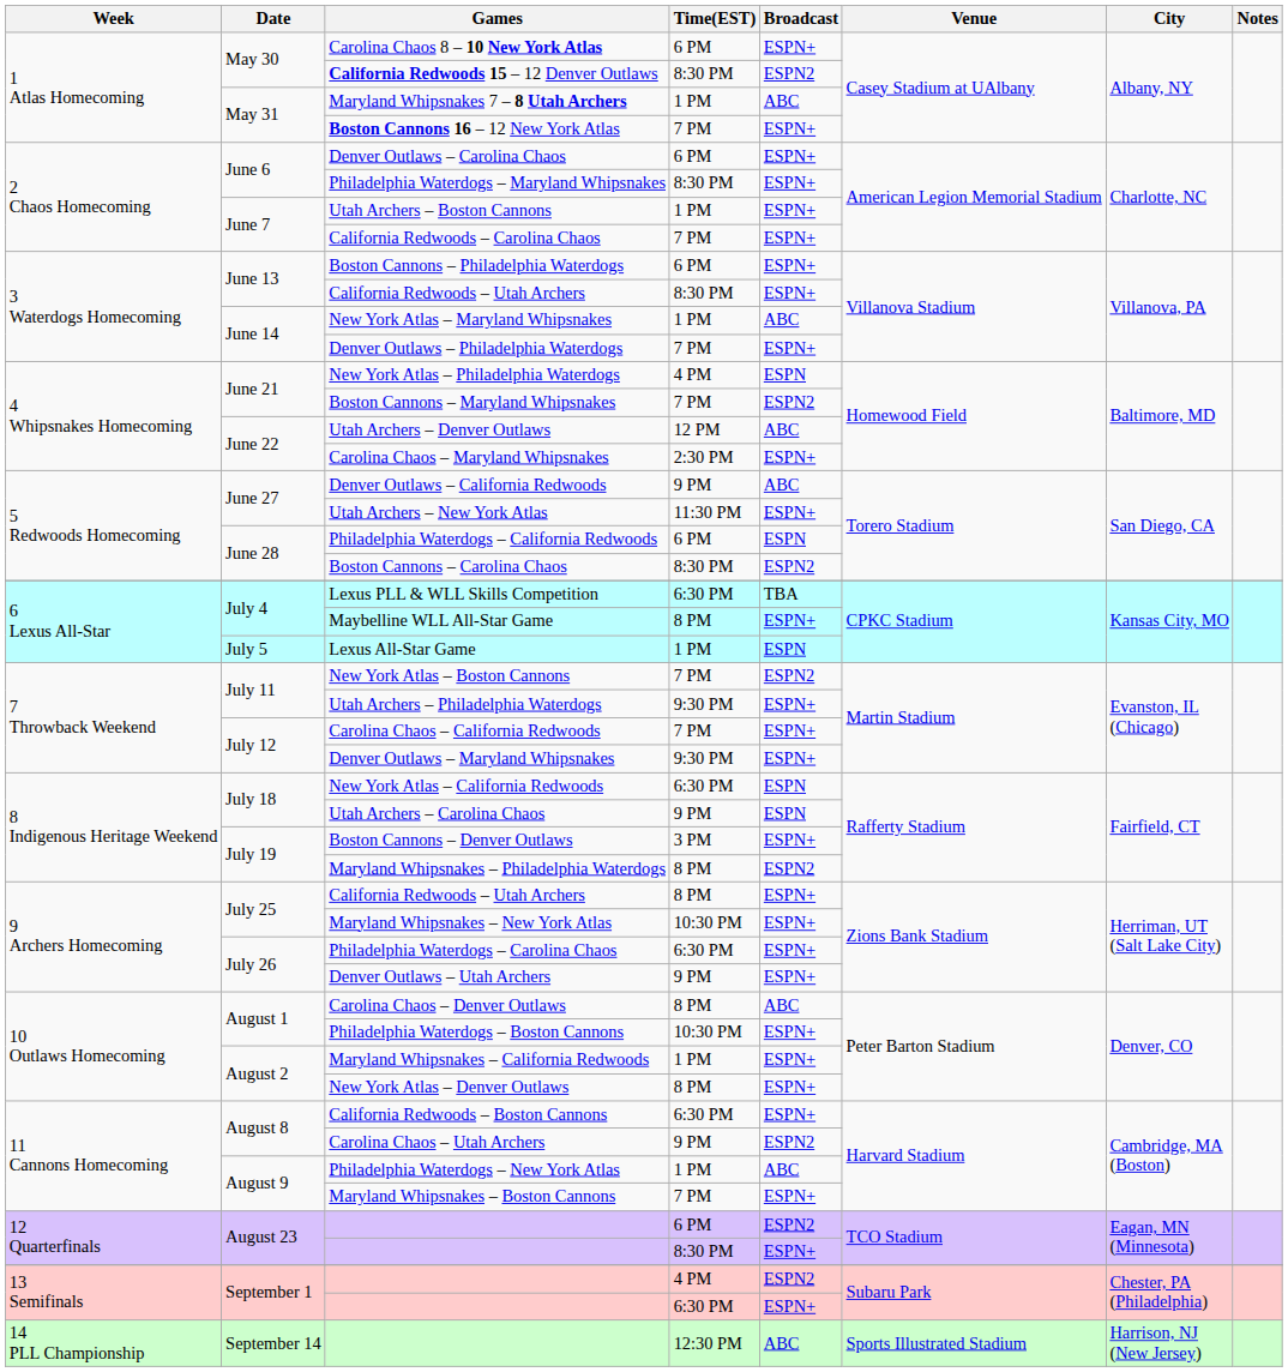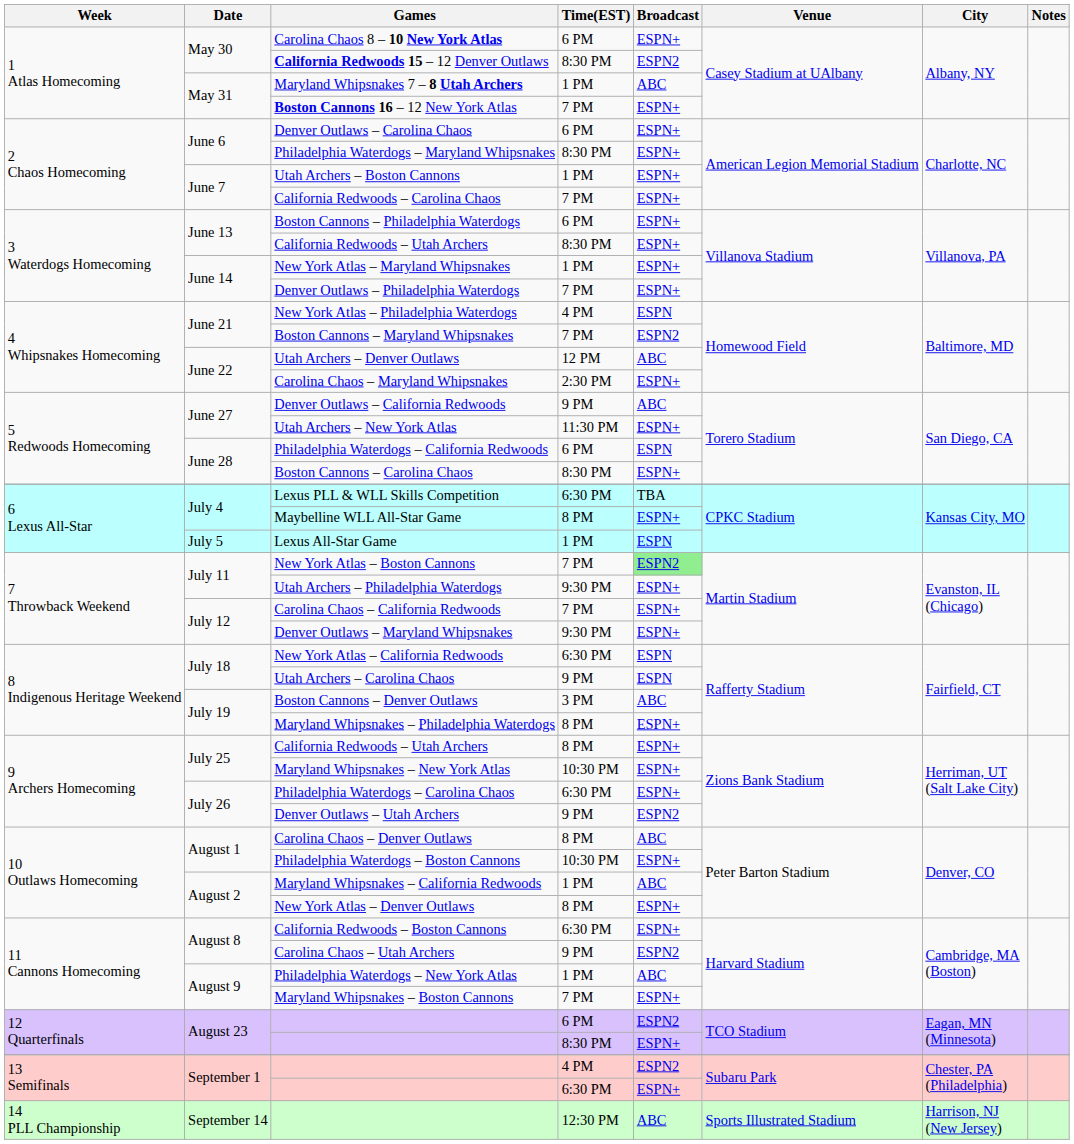New York Atlas – Maryland Whipsnakes | Broadcast: ABC -> ESPN+
Boston Cannons – Carolina Chaos | Broadcast: ESPN2 -> ESPN+
New York Atlas – Boston Cannons | Broadcast: no background -> lightgreen background
Boston Cannons – Denver Outlaws | Broadcast: ESPN+ -> ABC
Maryland Whipsnakes – Philadelphia Waterdogs | Broadcast: ESPN2 -> ESPN+
Denver Outlaws – Utah Archers | Broadcast: ESPN+ -> ESPN2
Maryland Whipsnakes – California Redwoods | Broadcast: ESPN+ -> ABC
